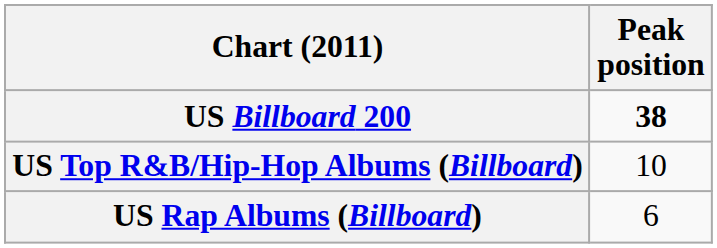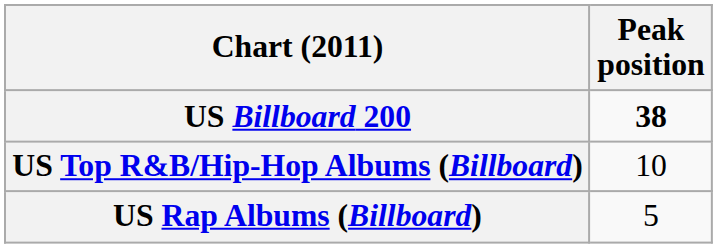US Rap Albums (Billboard) | Peak position: 6 -> 5
